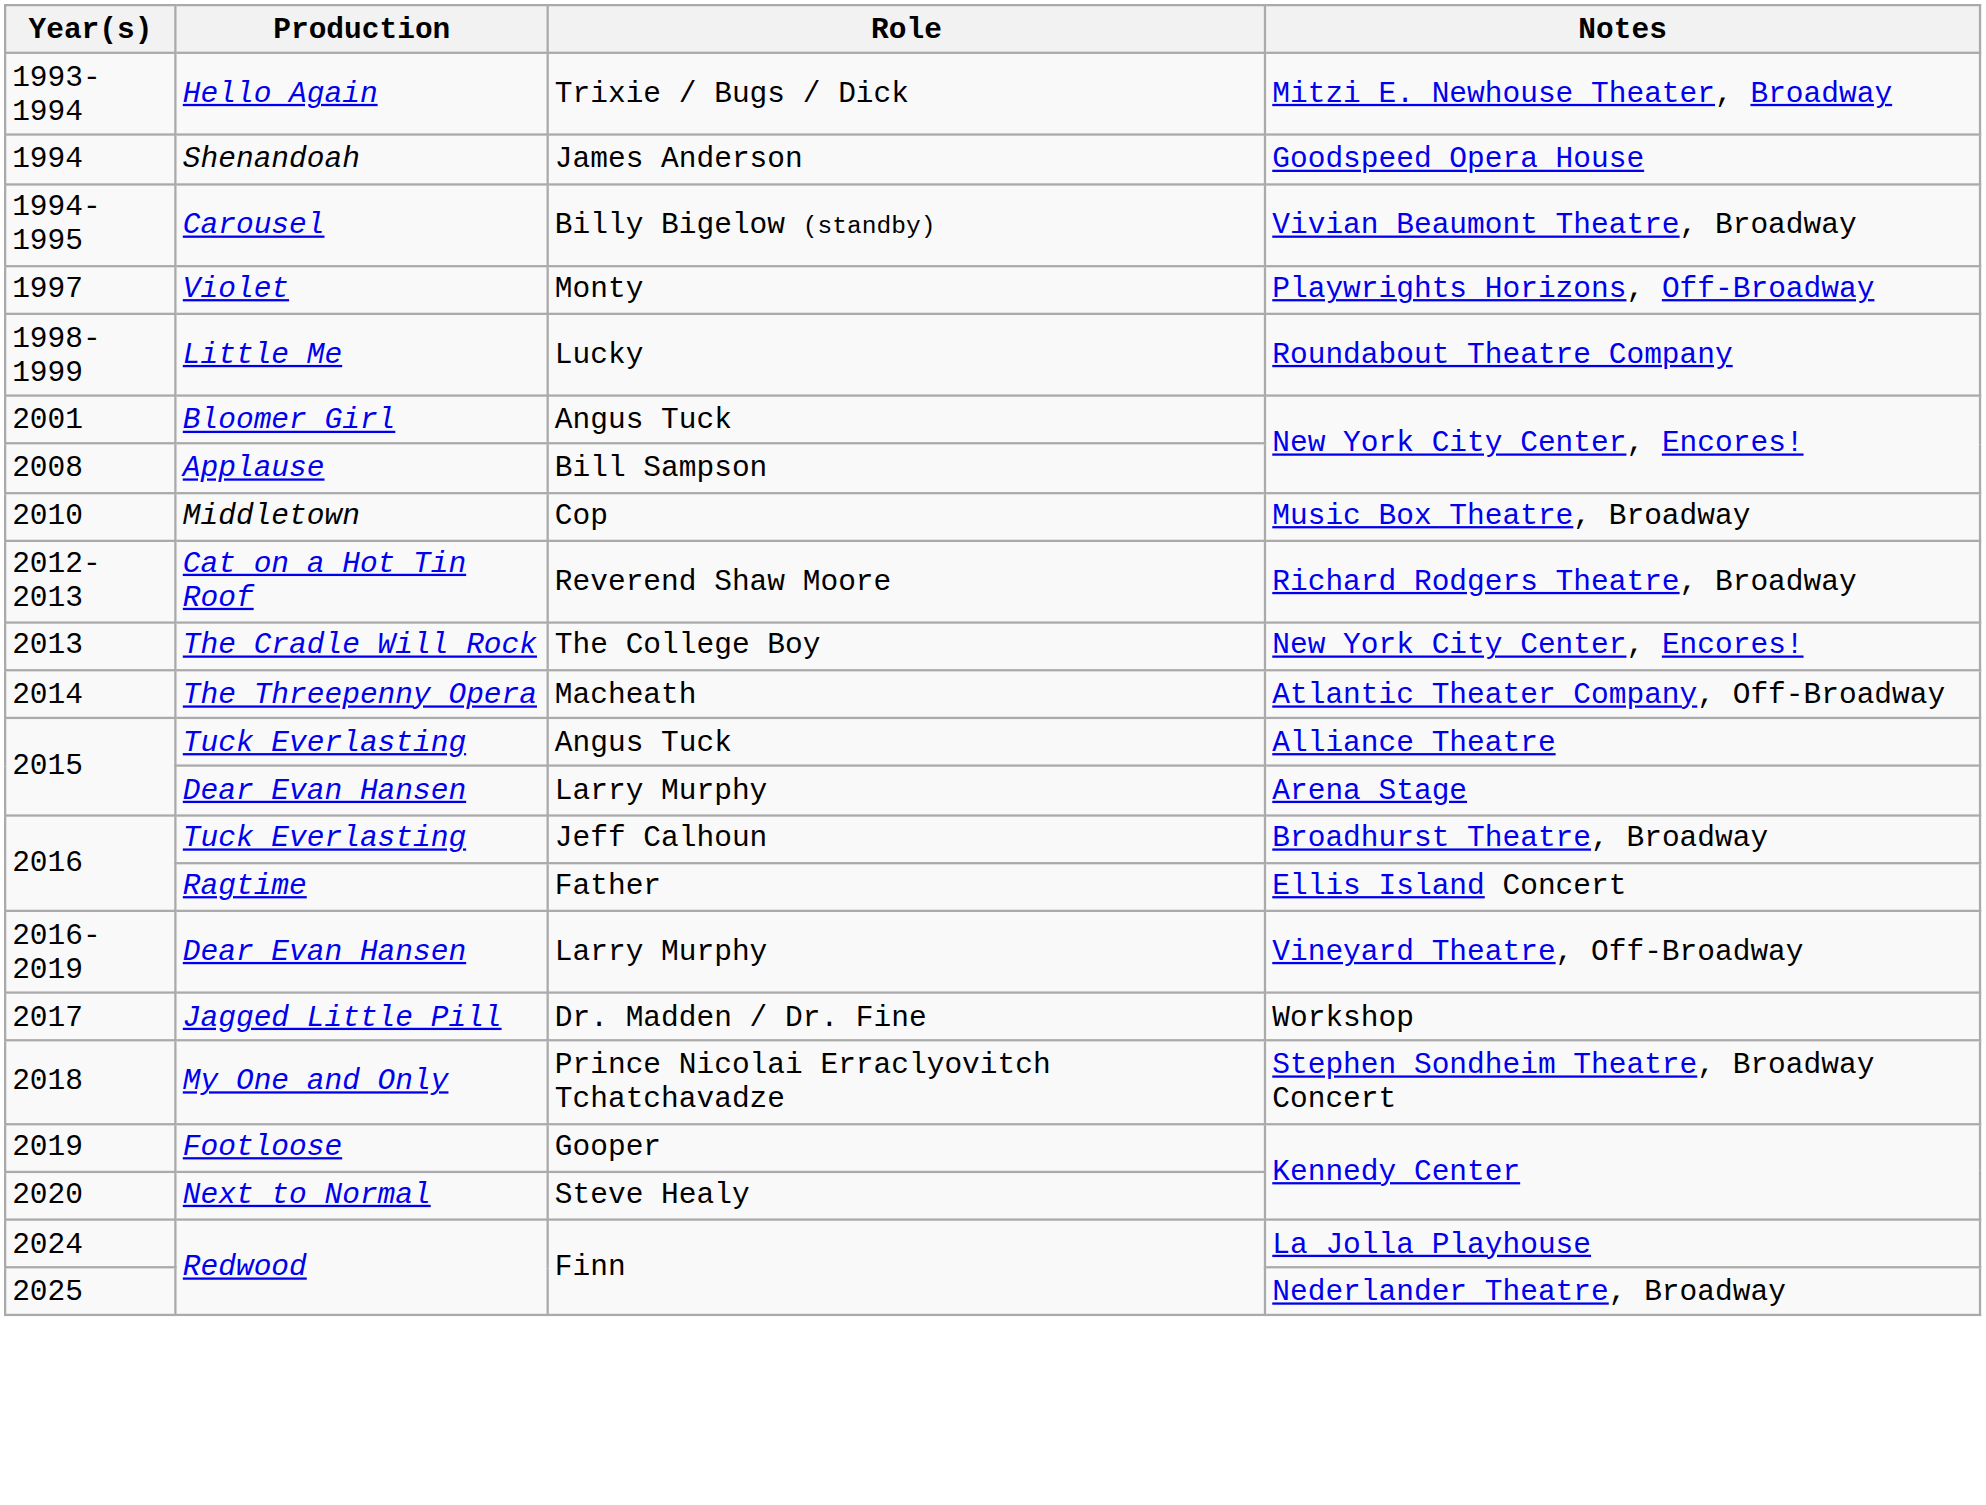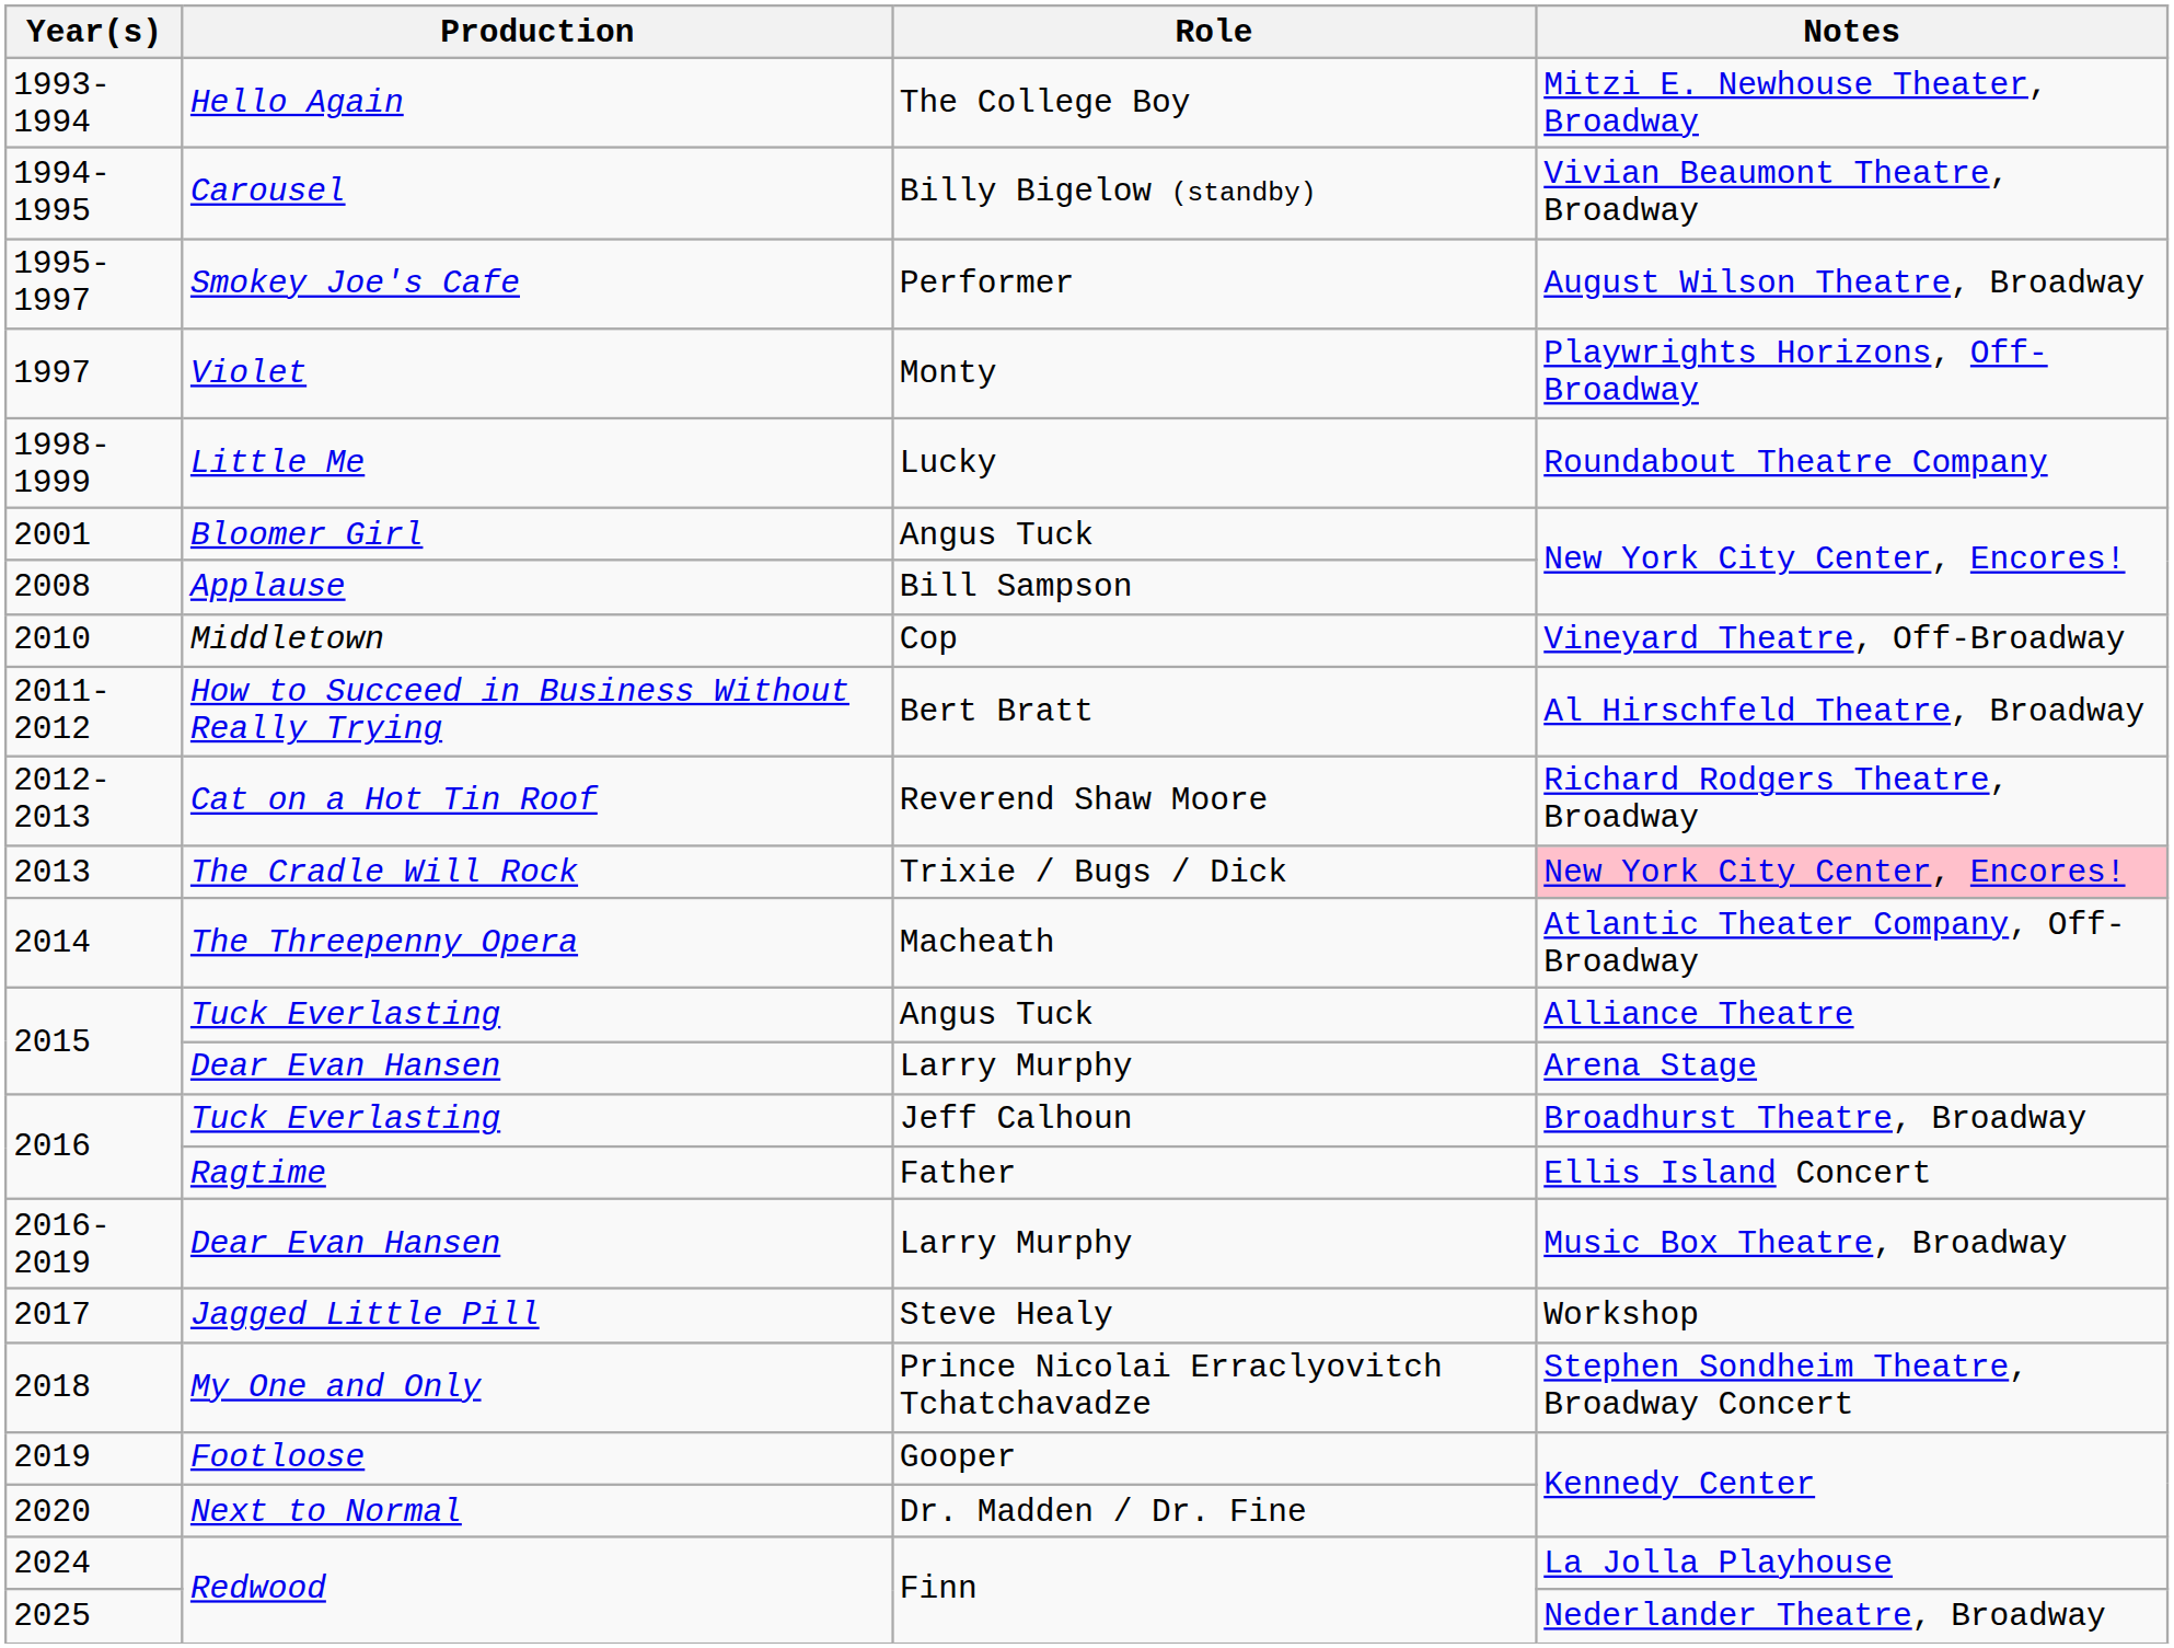1993-1994 | Role: Trixie / Bugs / Dick -> The College Boy
- row: 1994 | Shenandoah | James Anderson | Goodspeed Opera House
+ row: 1995-1997 | Smokey Joe's Cafe | Performer | August Wilson Theatre, Broadway
2010 | Notes: Music Box Theatre, Broadway -> Vineyard Theatre, Off-Broadway
+ row: 2011-2012 | How to Succeed in Business Without Really Trying | Bert Bratt | Al Hirschfeld Theatre, Broadway
2013 | Role: The College Boy -> Trixie / Bugs / Dick
2013 | Notes: no background -> pink background
2016-2019 | Notes: Vineyard Theatre, Off-Broadway -> Music Box Theatre, Broadway
2017 | Role: Dr. Madden / Dr. Fine -> Steve Healy
2020 | Role: Steve Healy -> Dr. Madden / Dr. Fine
